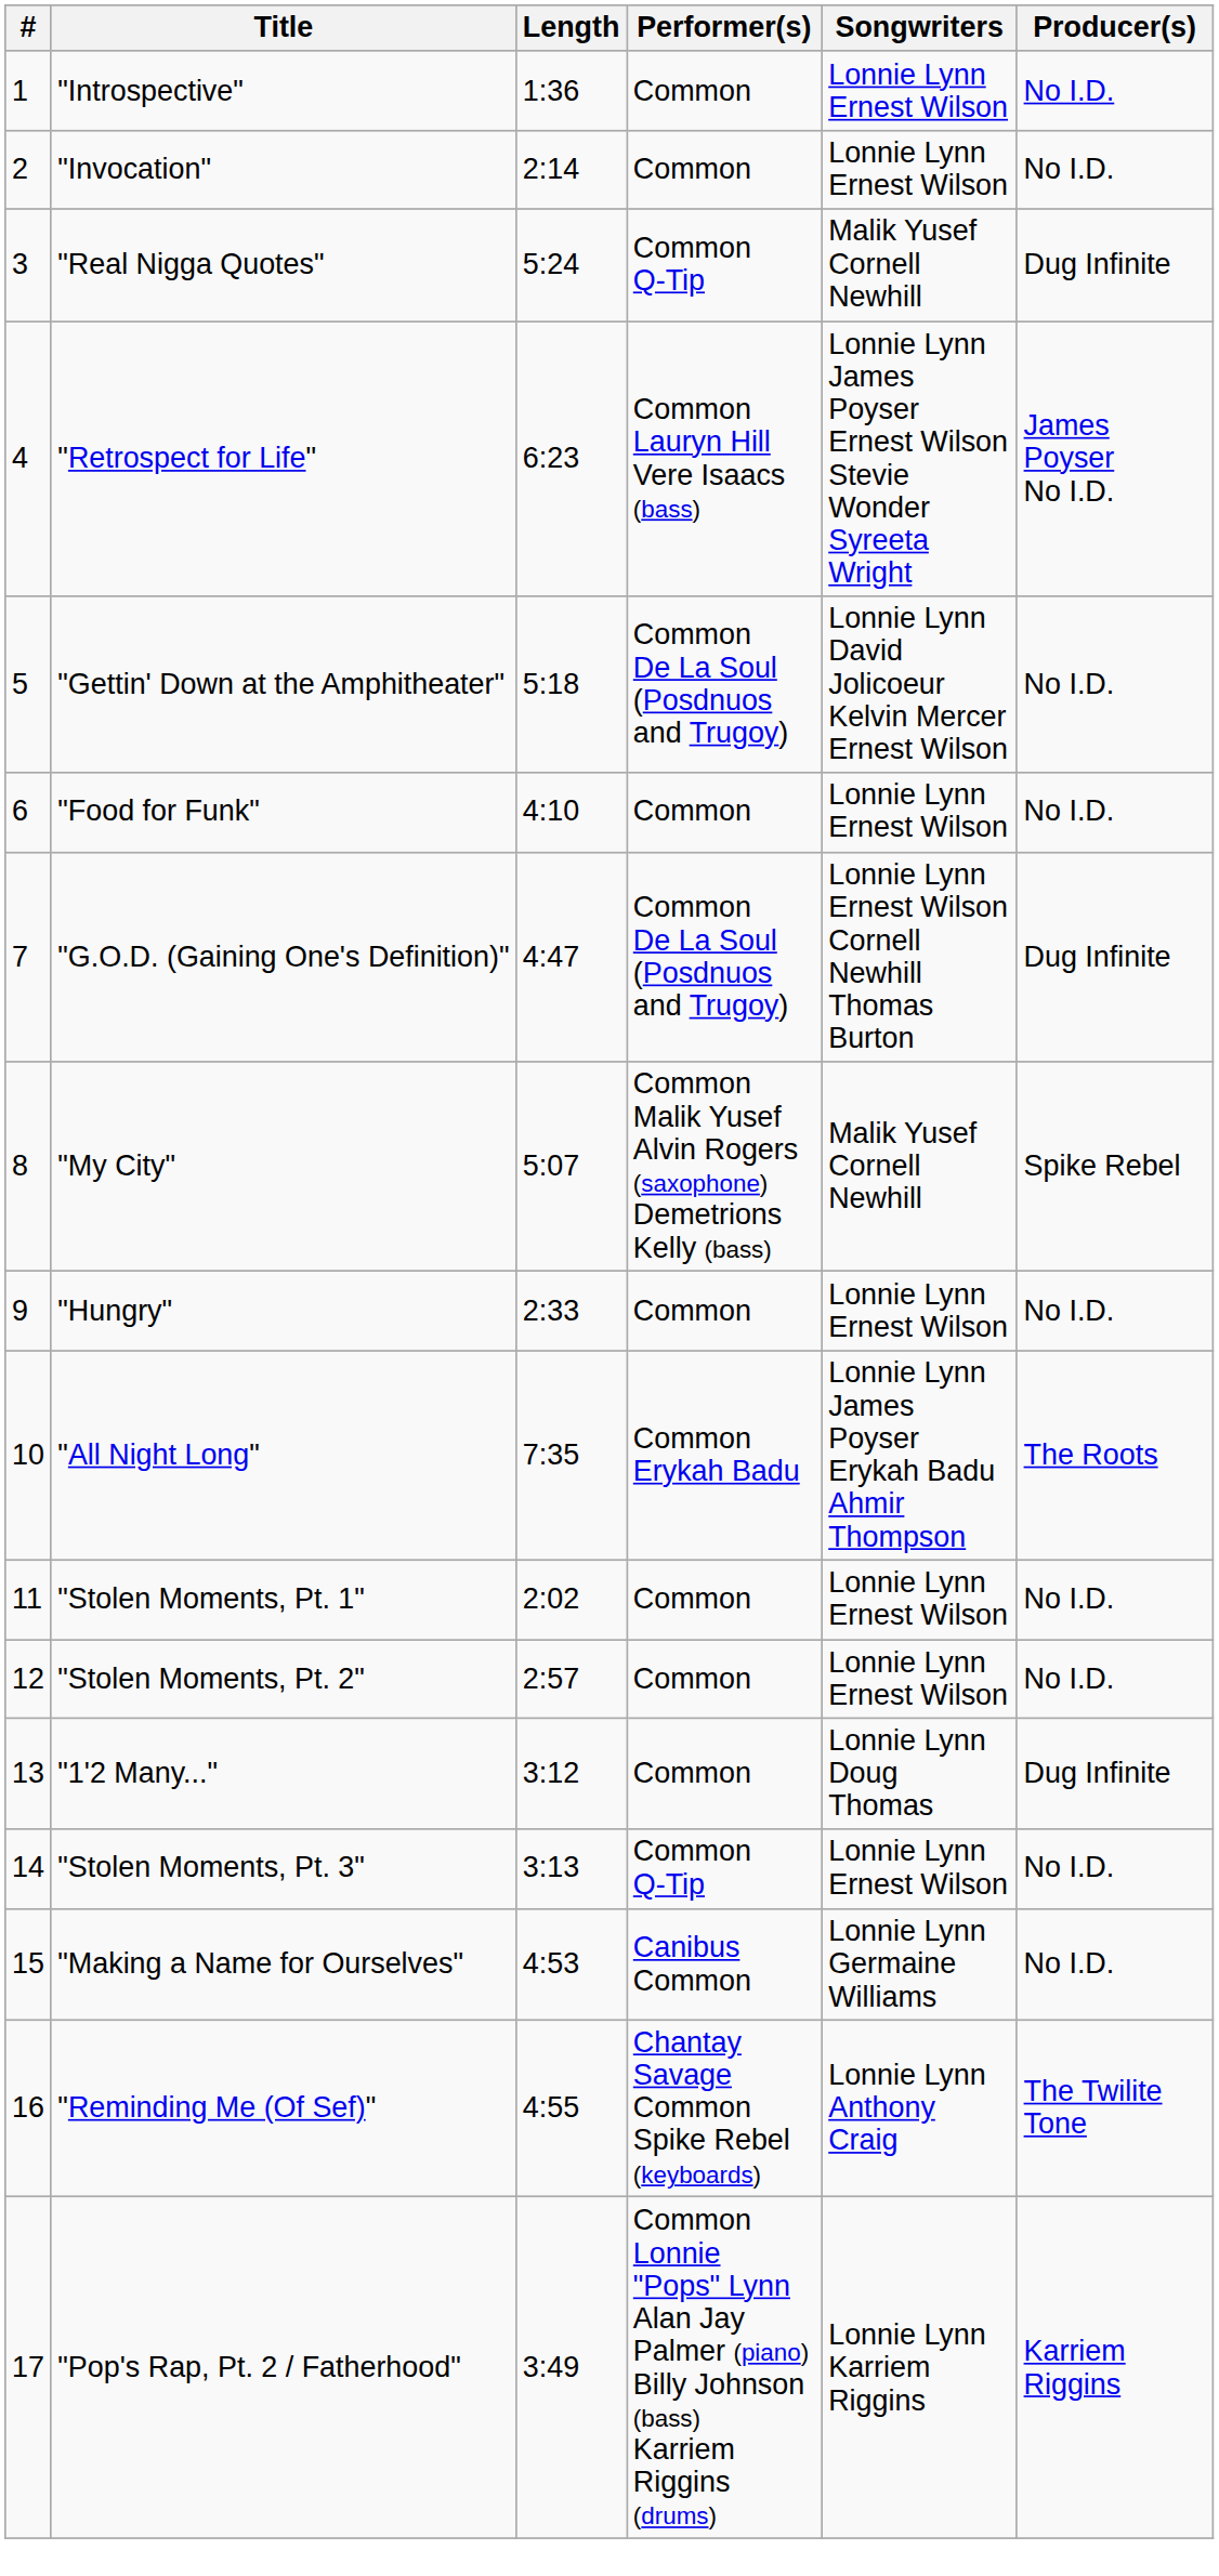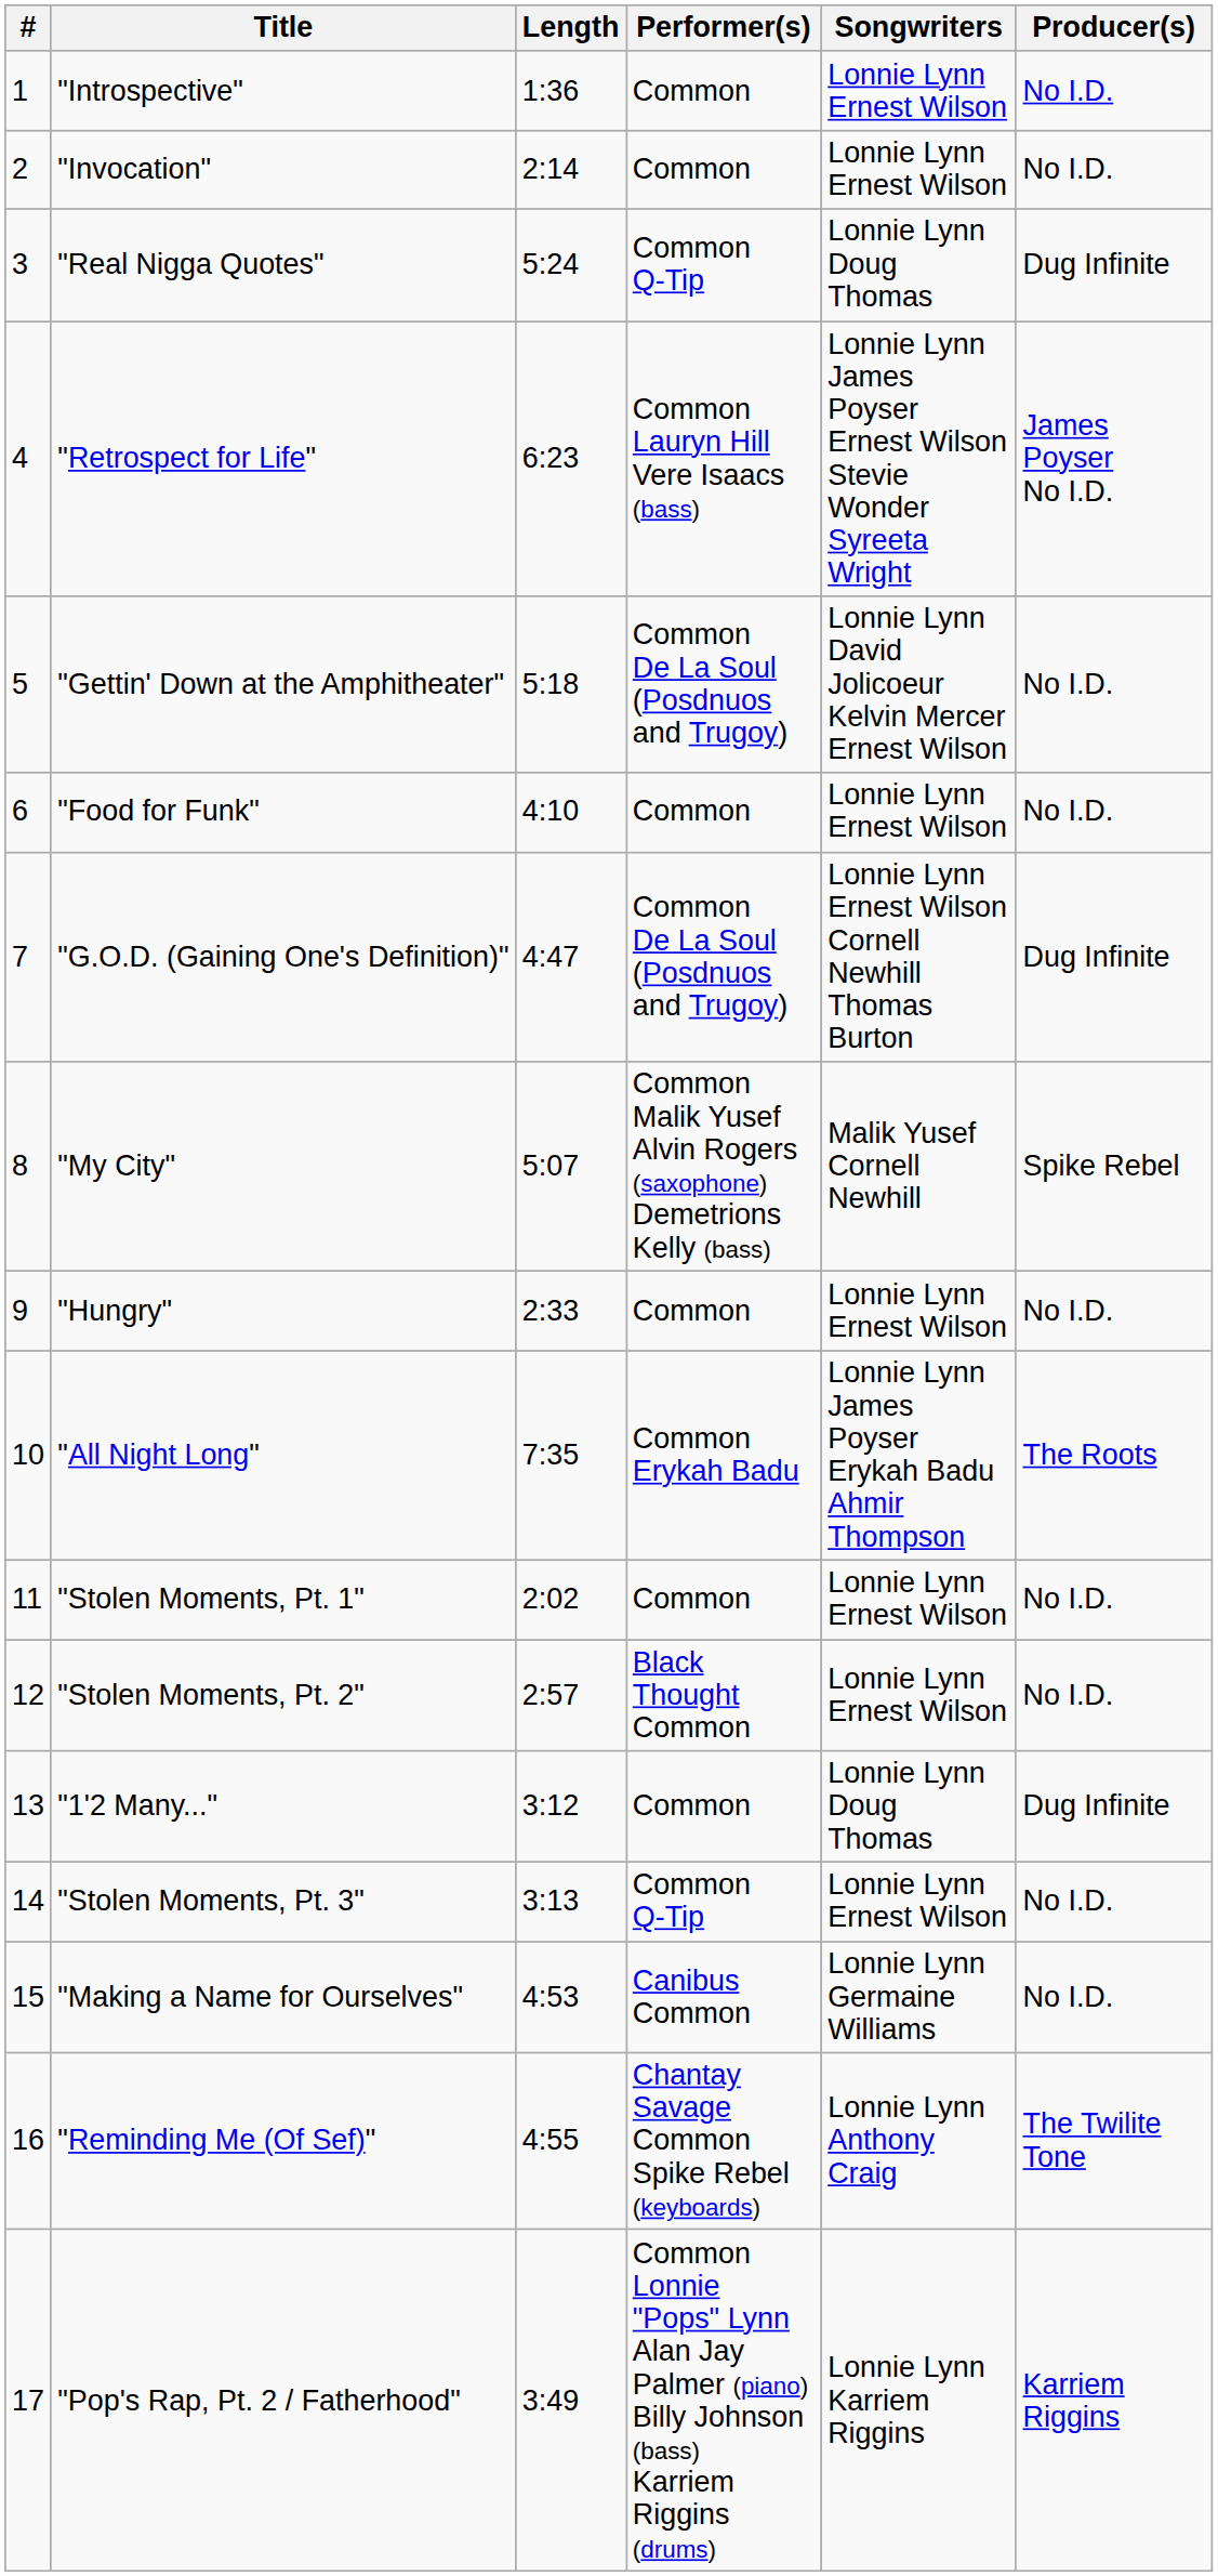"Real Nigga Quotes" | Songwriters: Malik Yusef Cornell Newhill -> Lonnie Lynn Doug Thomas
"Stolen Moments, Pt. 2" | Performer(s): Common -> Black Thought Common
